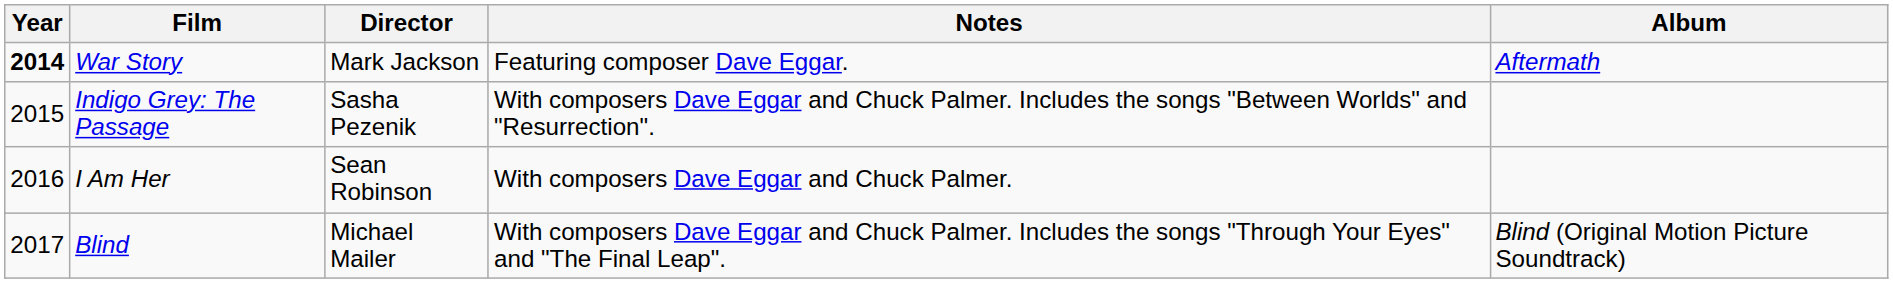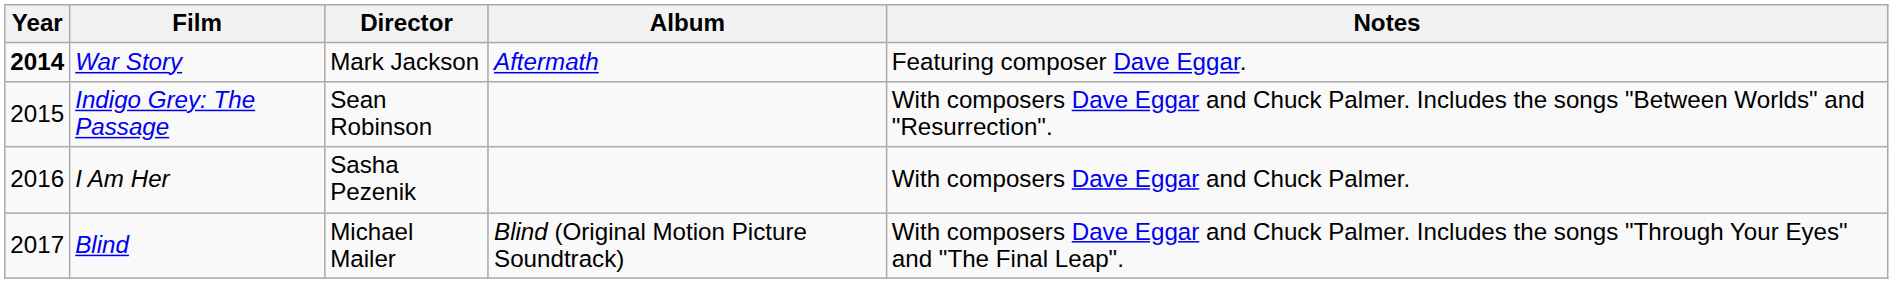columns swapped: Album <-> Notes
Indigo Grey: The Passage | Director: Sasha Pezenik -> Sean Robinson
I Am Her | Director: Sean Robinson -> Sasha Pezenik
